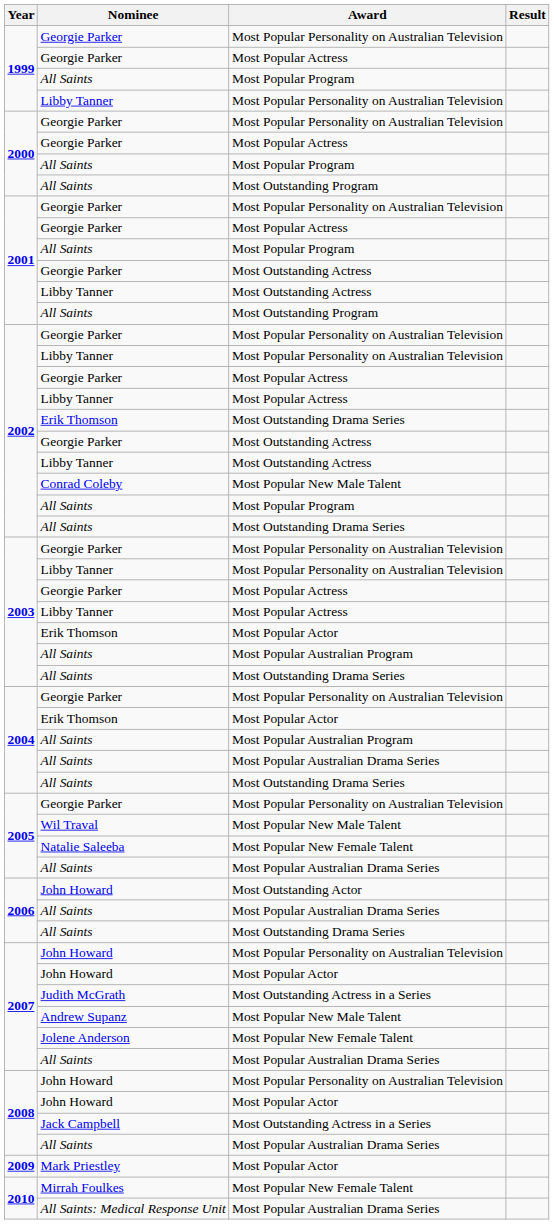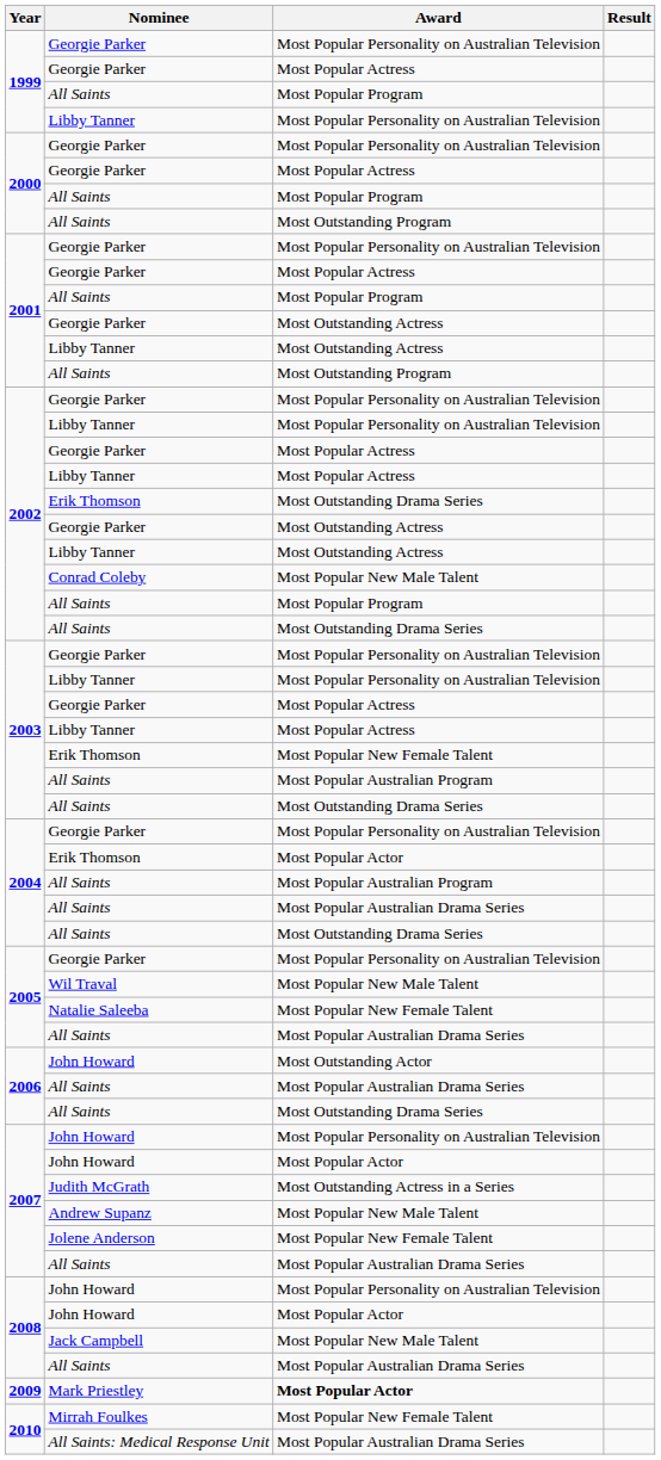2003 / Erik Thomson | Award: Most Popular Actor -> Most Popular New Female Talent
Jack Campbell | Award: Most Outstanding Actress in a Series -> Most Popular New Male Talent
Mark Priestley | Award: normal -> bold
